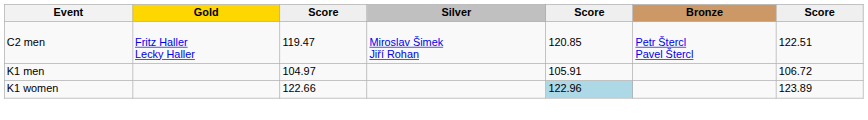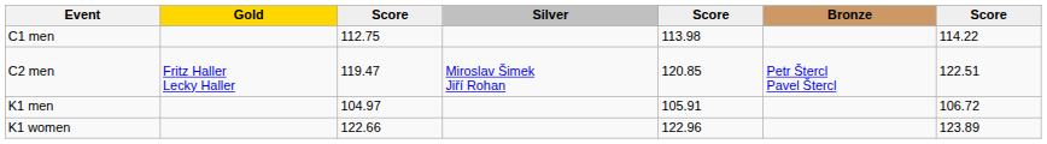+ row: C1 men | 112.75 | 113.98 | 114.22
K1 women | column 5: lightblue background -> no background
